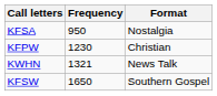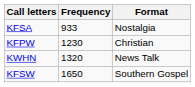KFSA | Frequency: 950 -> 933
KWHN | Frequency: 1321 -> 1320
